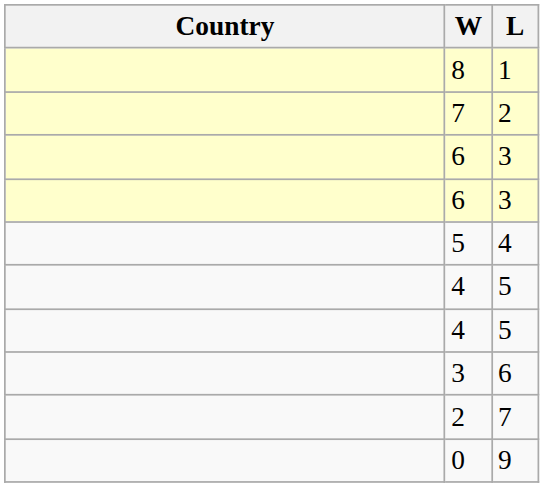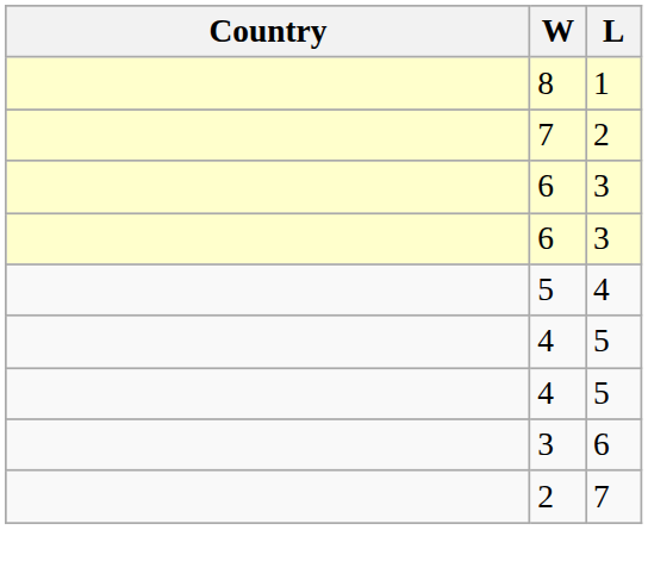- row: 0 | 9
